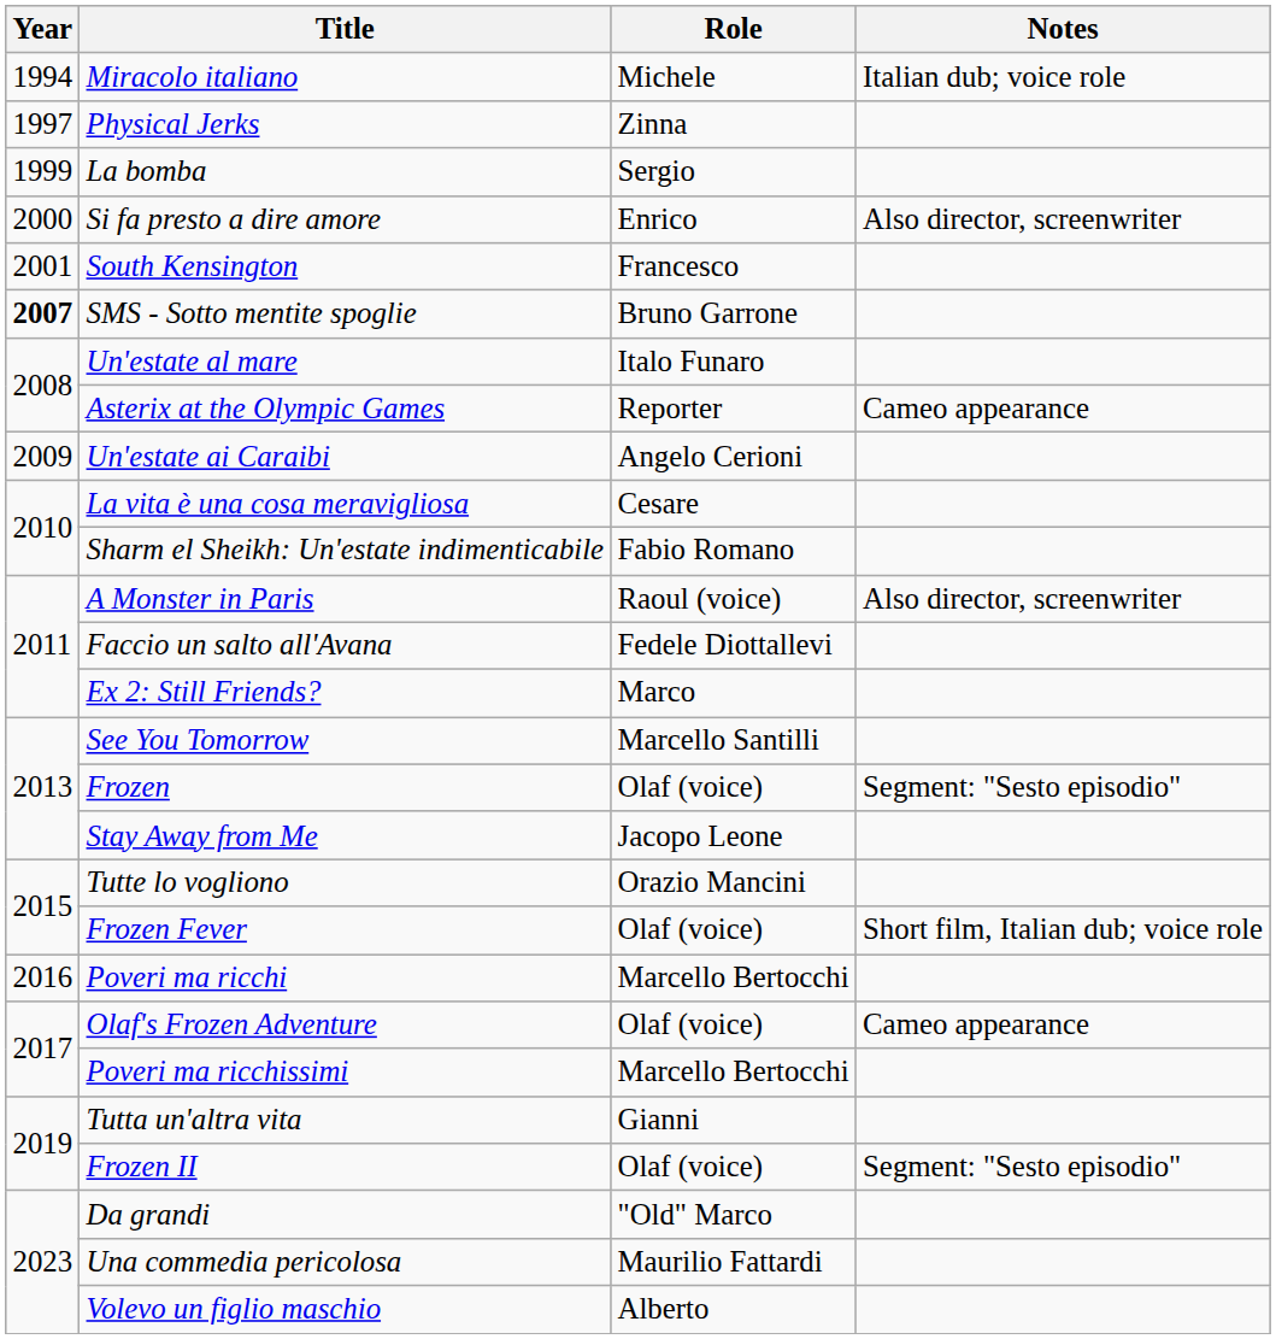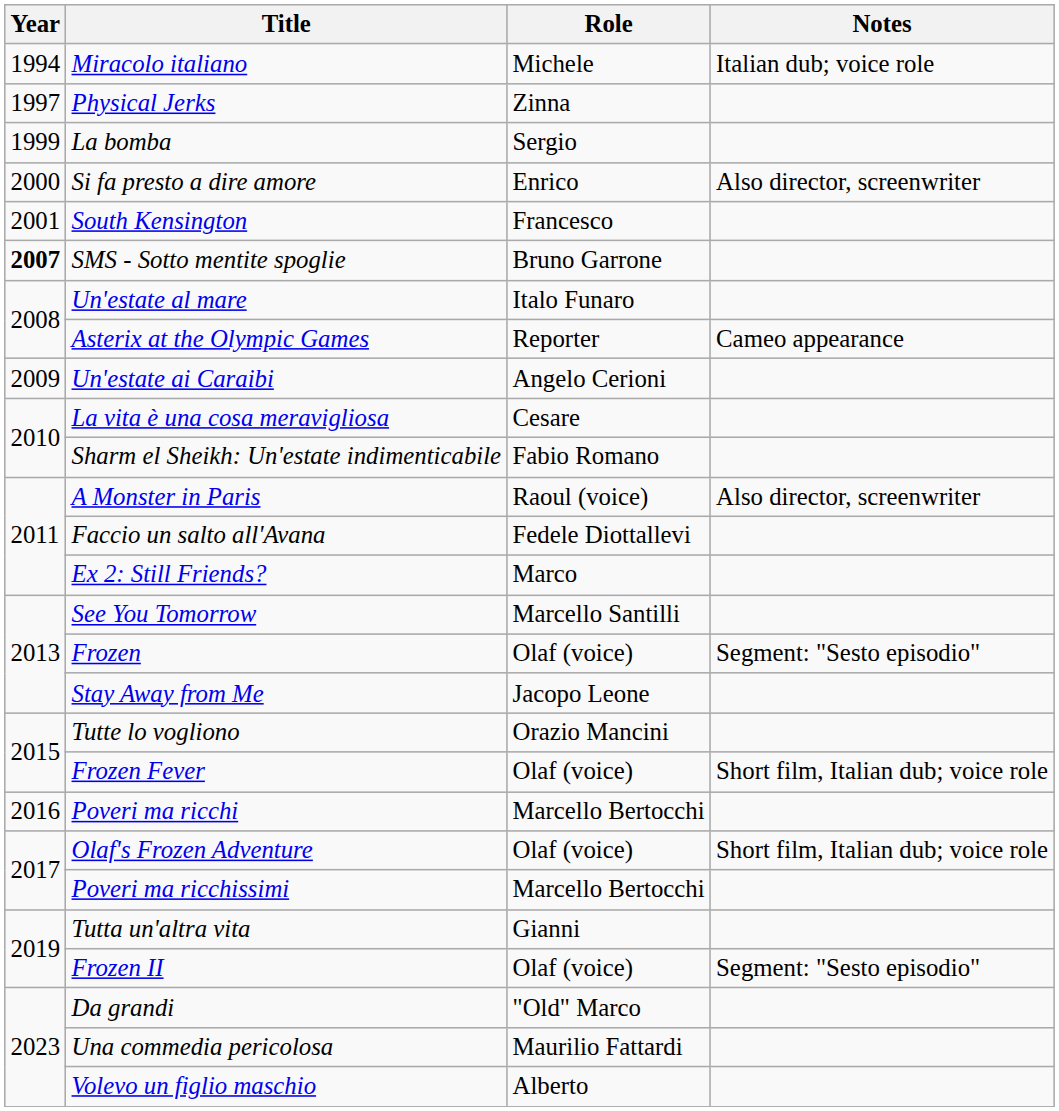Olaf's Frozen Adventure | Notes: Cameo appearance -> Short film, Italian dub; voice role
